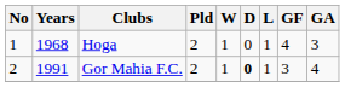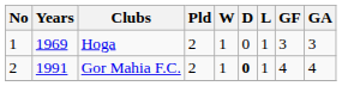Hoga | Years: 1968 -> 1969
Hoga | GF: 4 -> 3
Gor Mahia F.C. | GF: 3 -> 4
